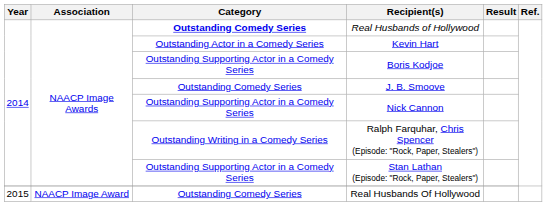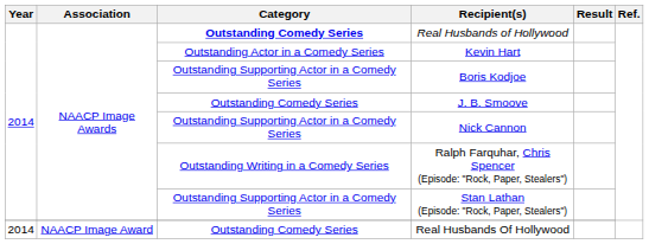Real Husbands Of Hollywood | Year: 2015 -> 2014
